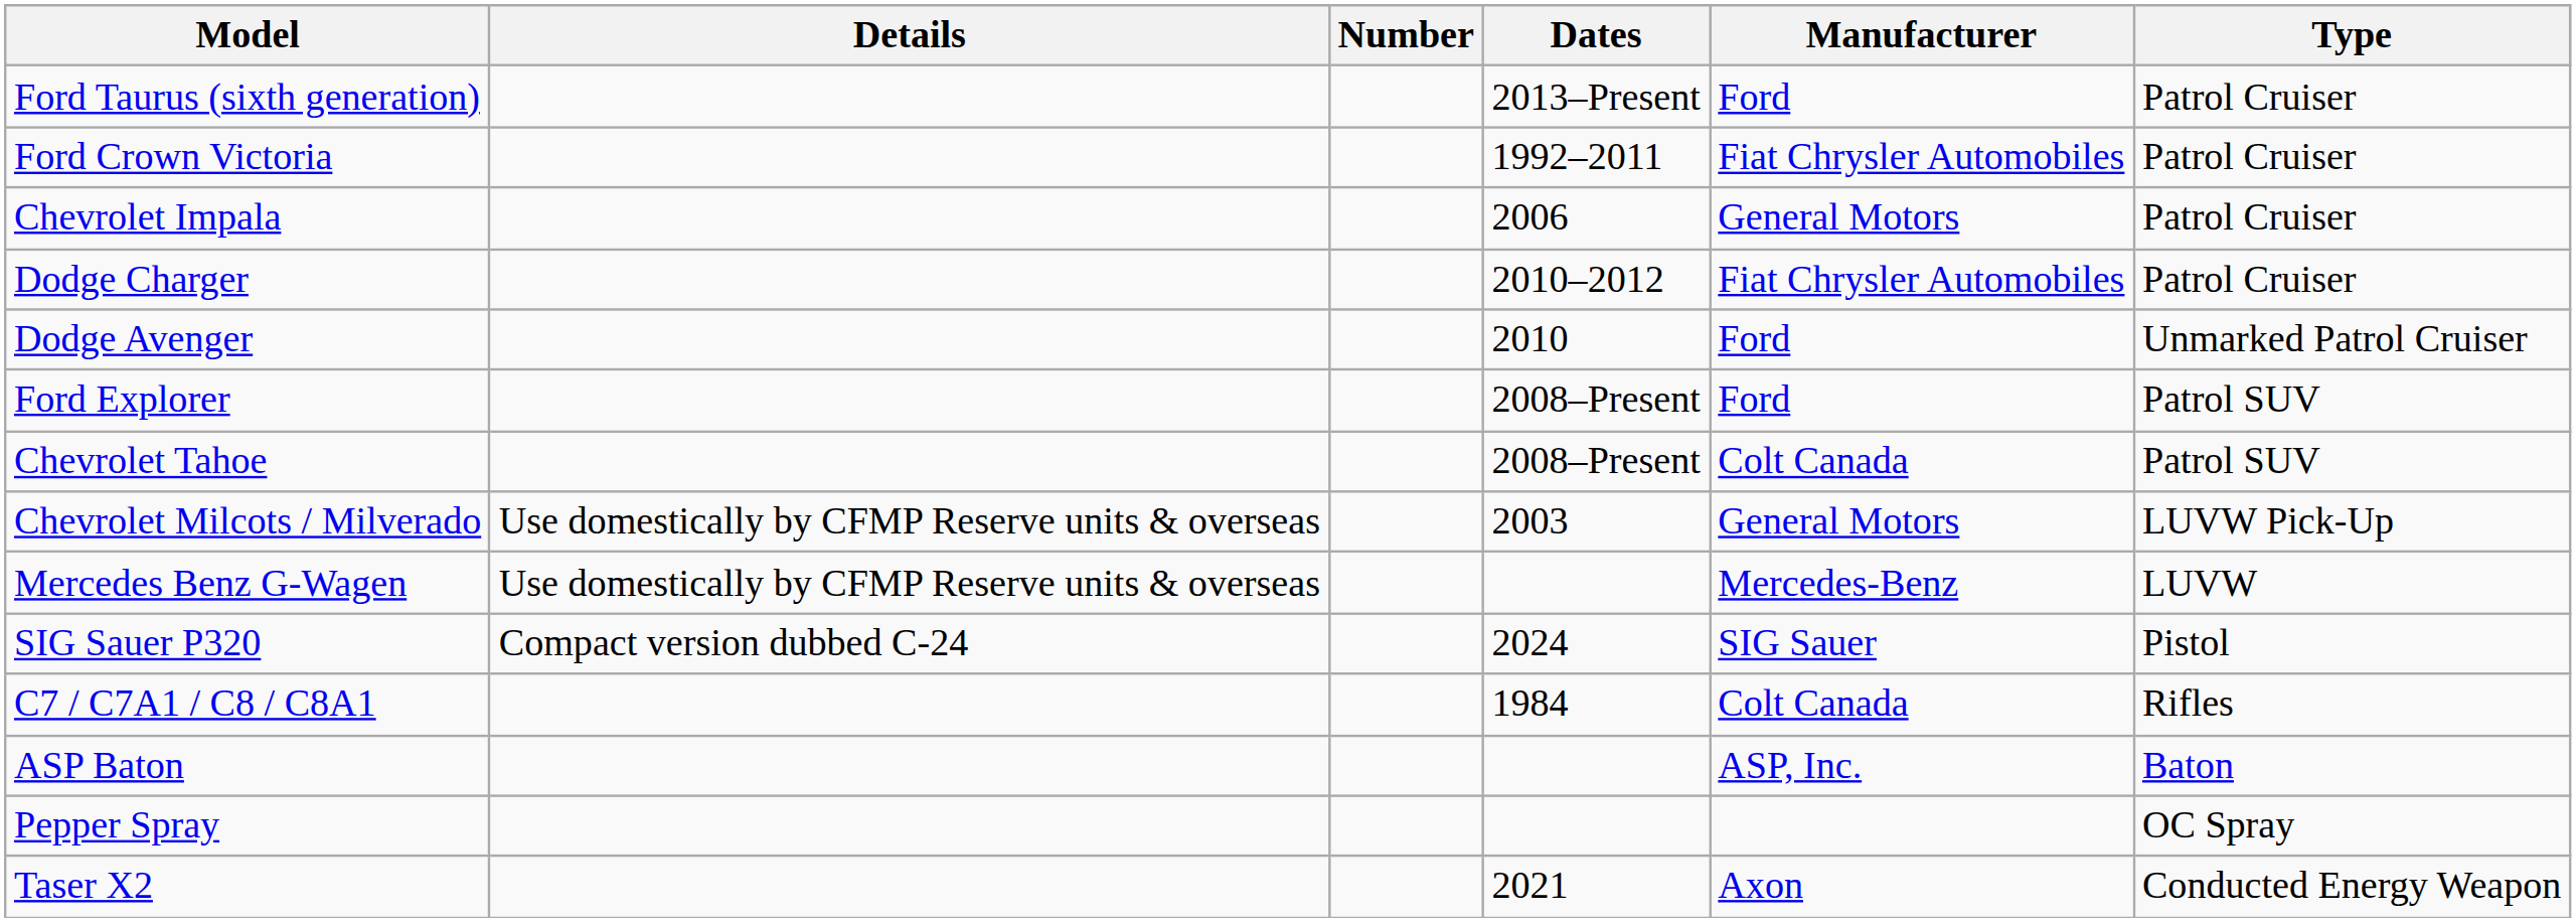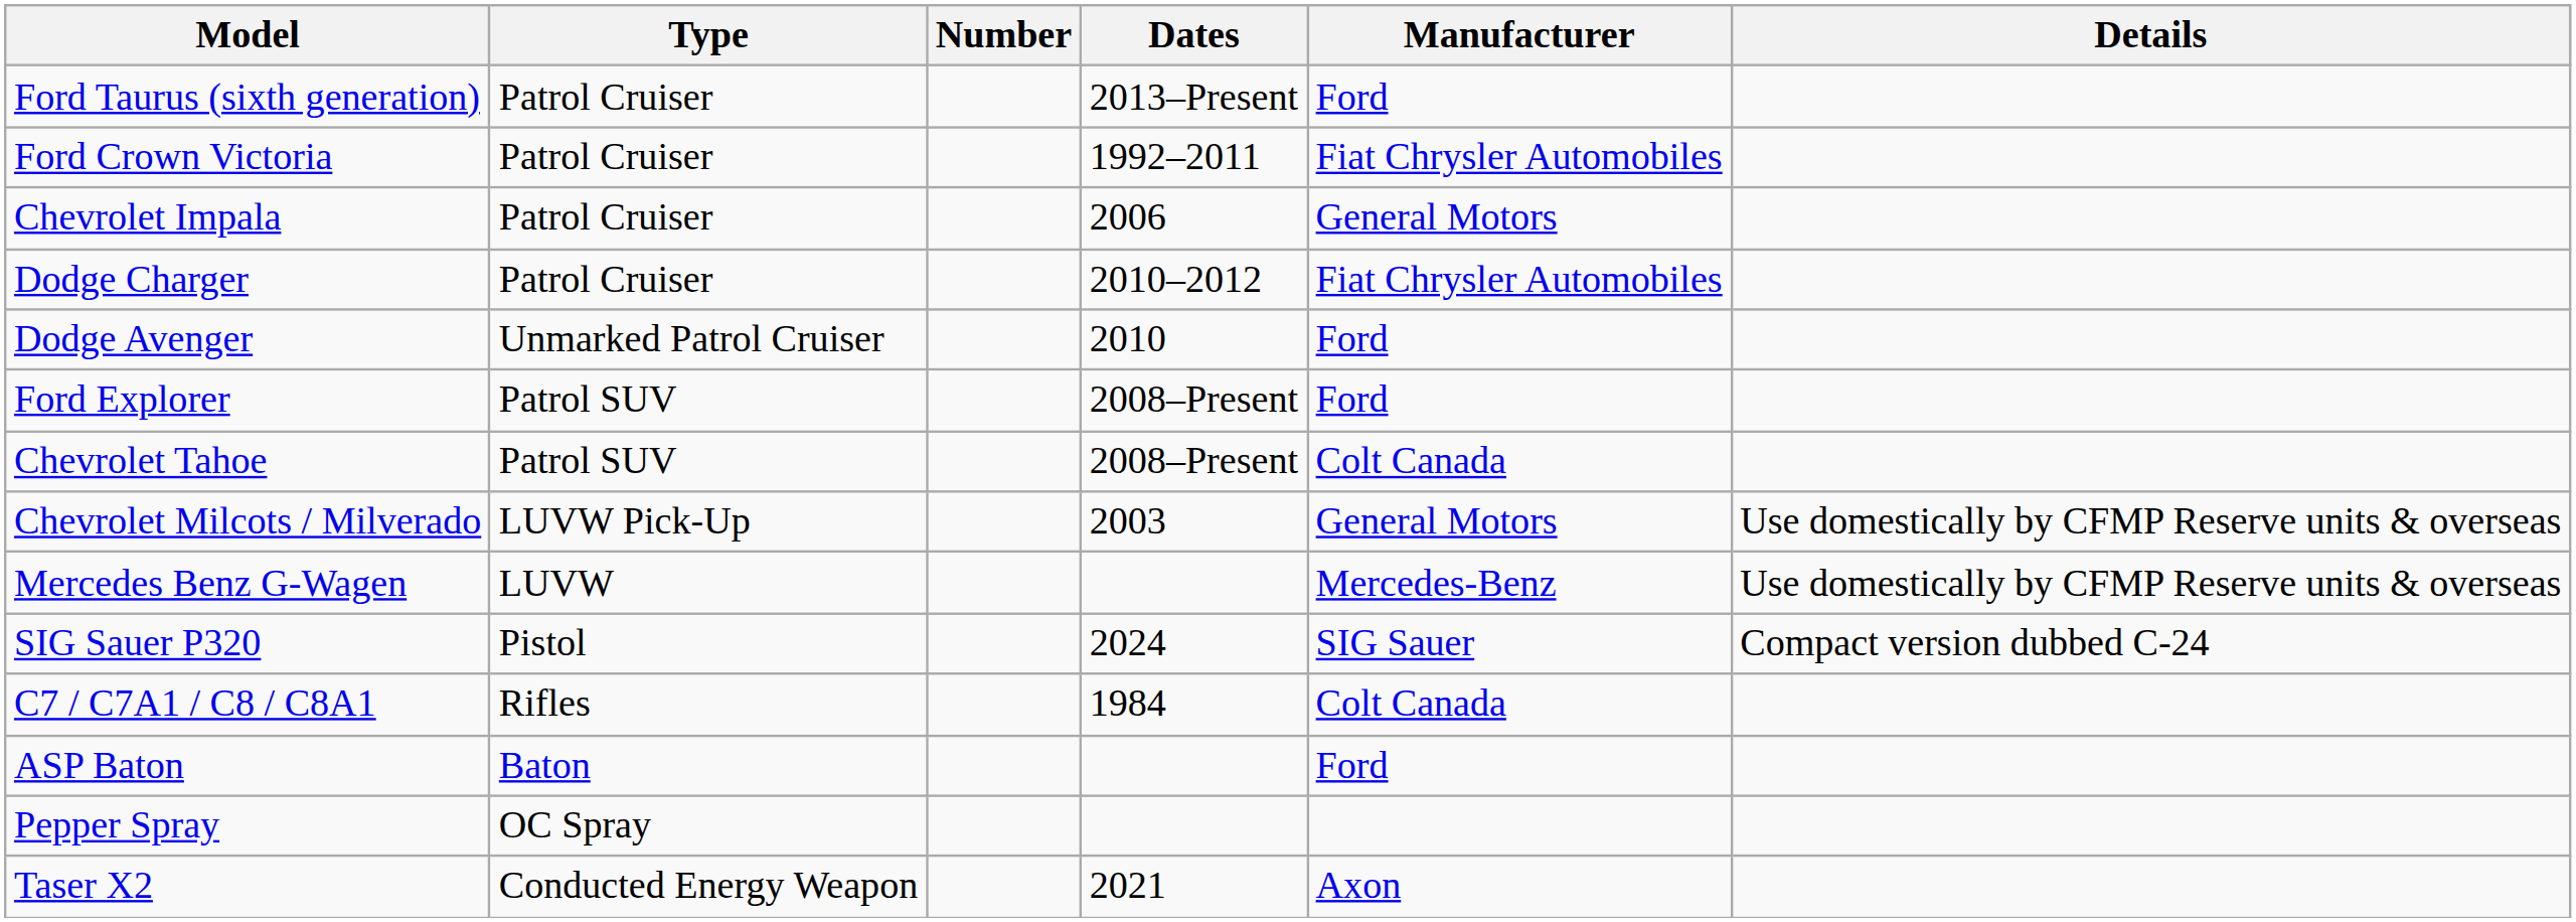columns swapped: Type <-> Details
ASP Baton | Manufacturer: ASP, Inc. -> Ford
